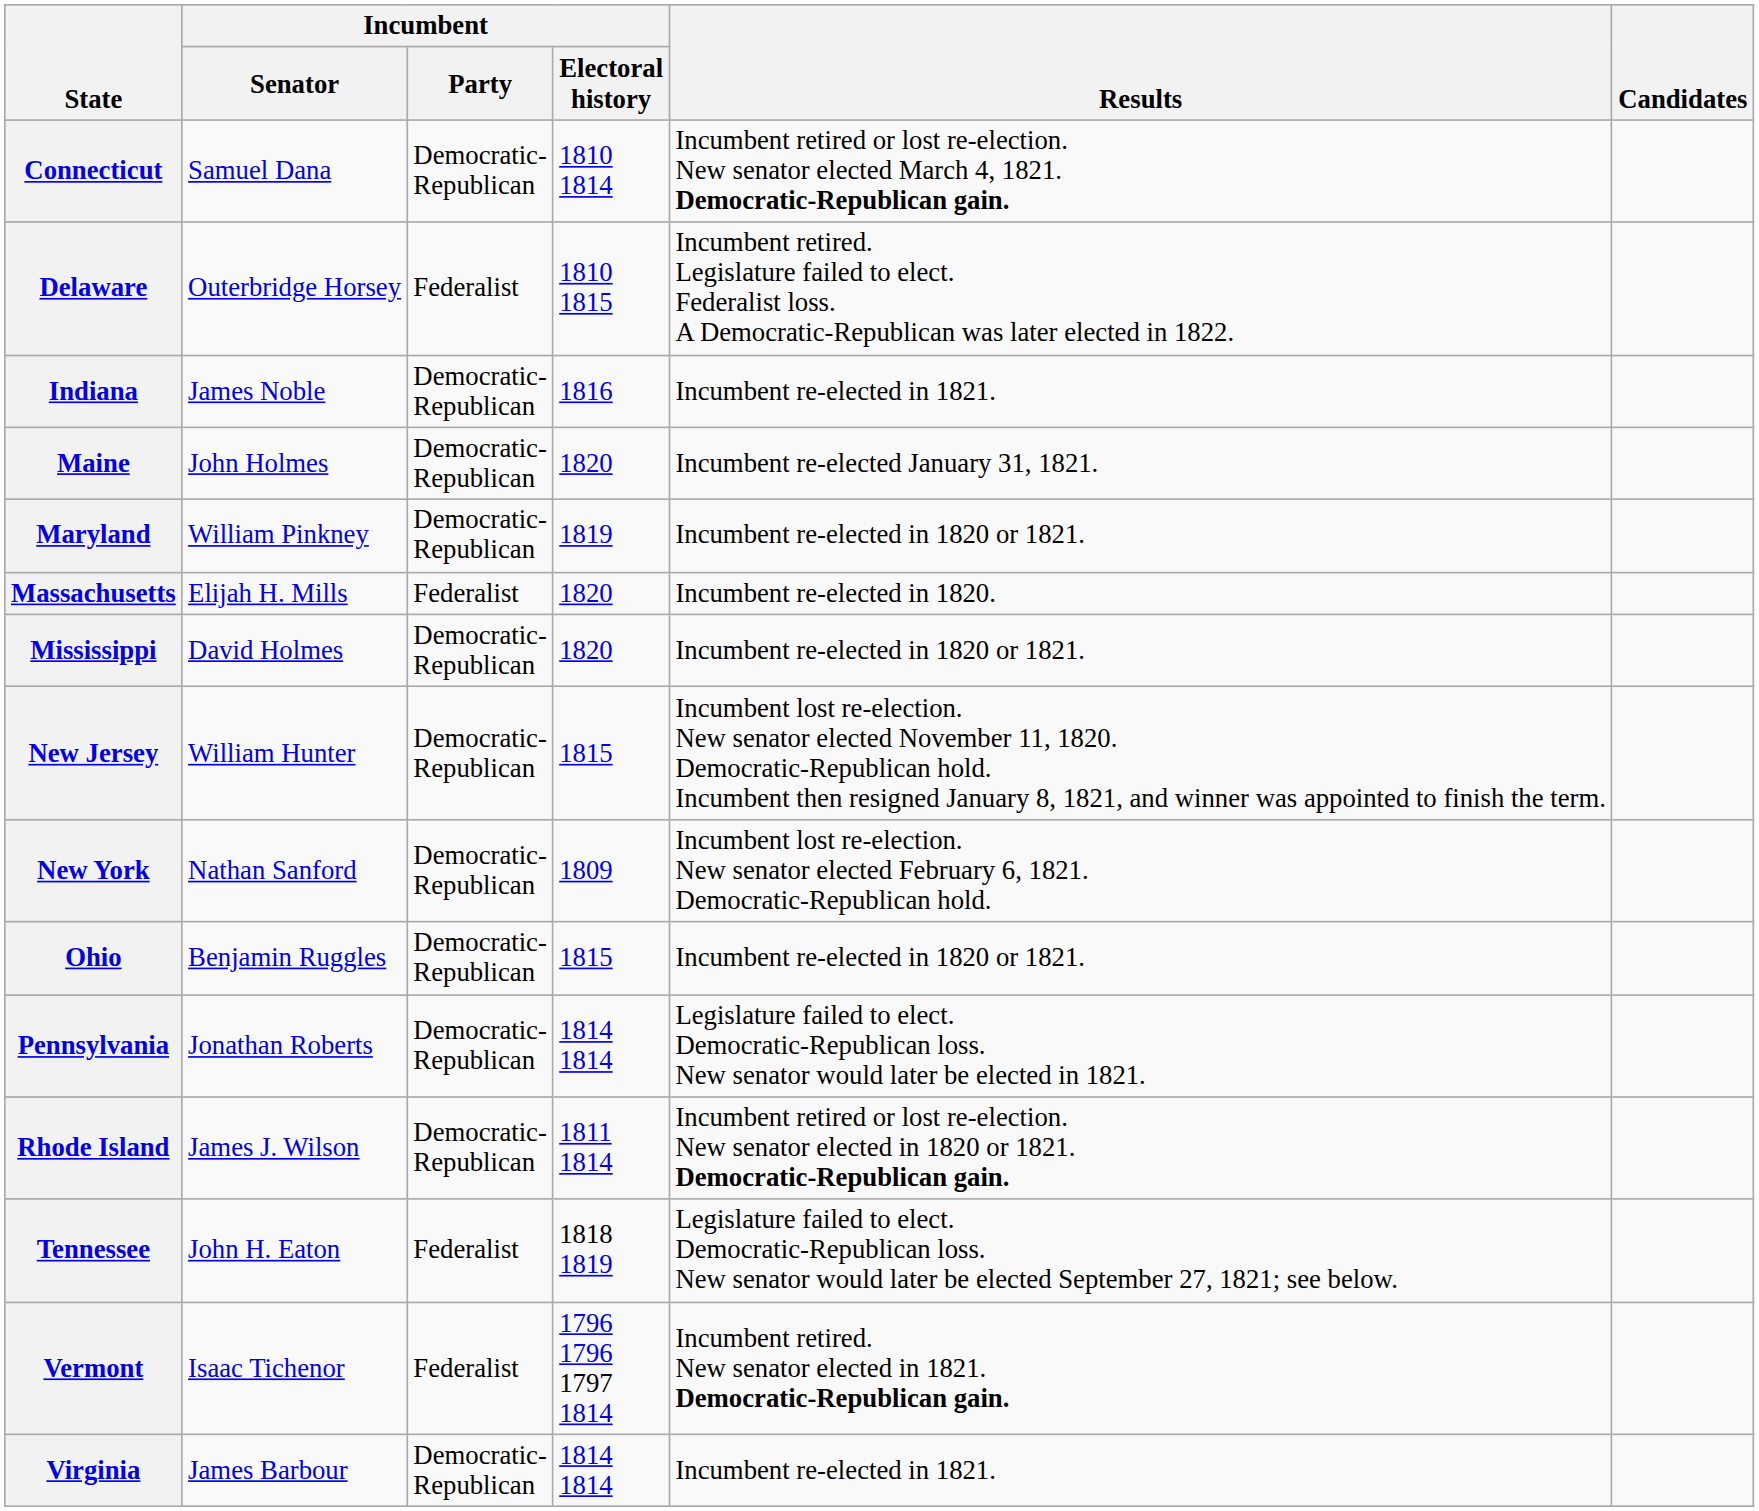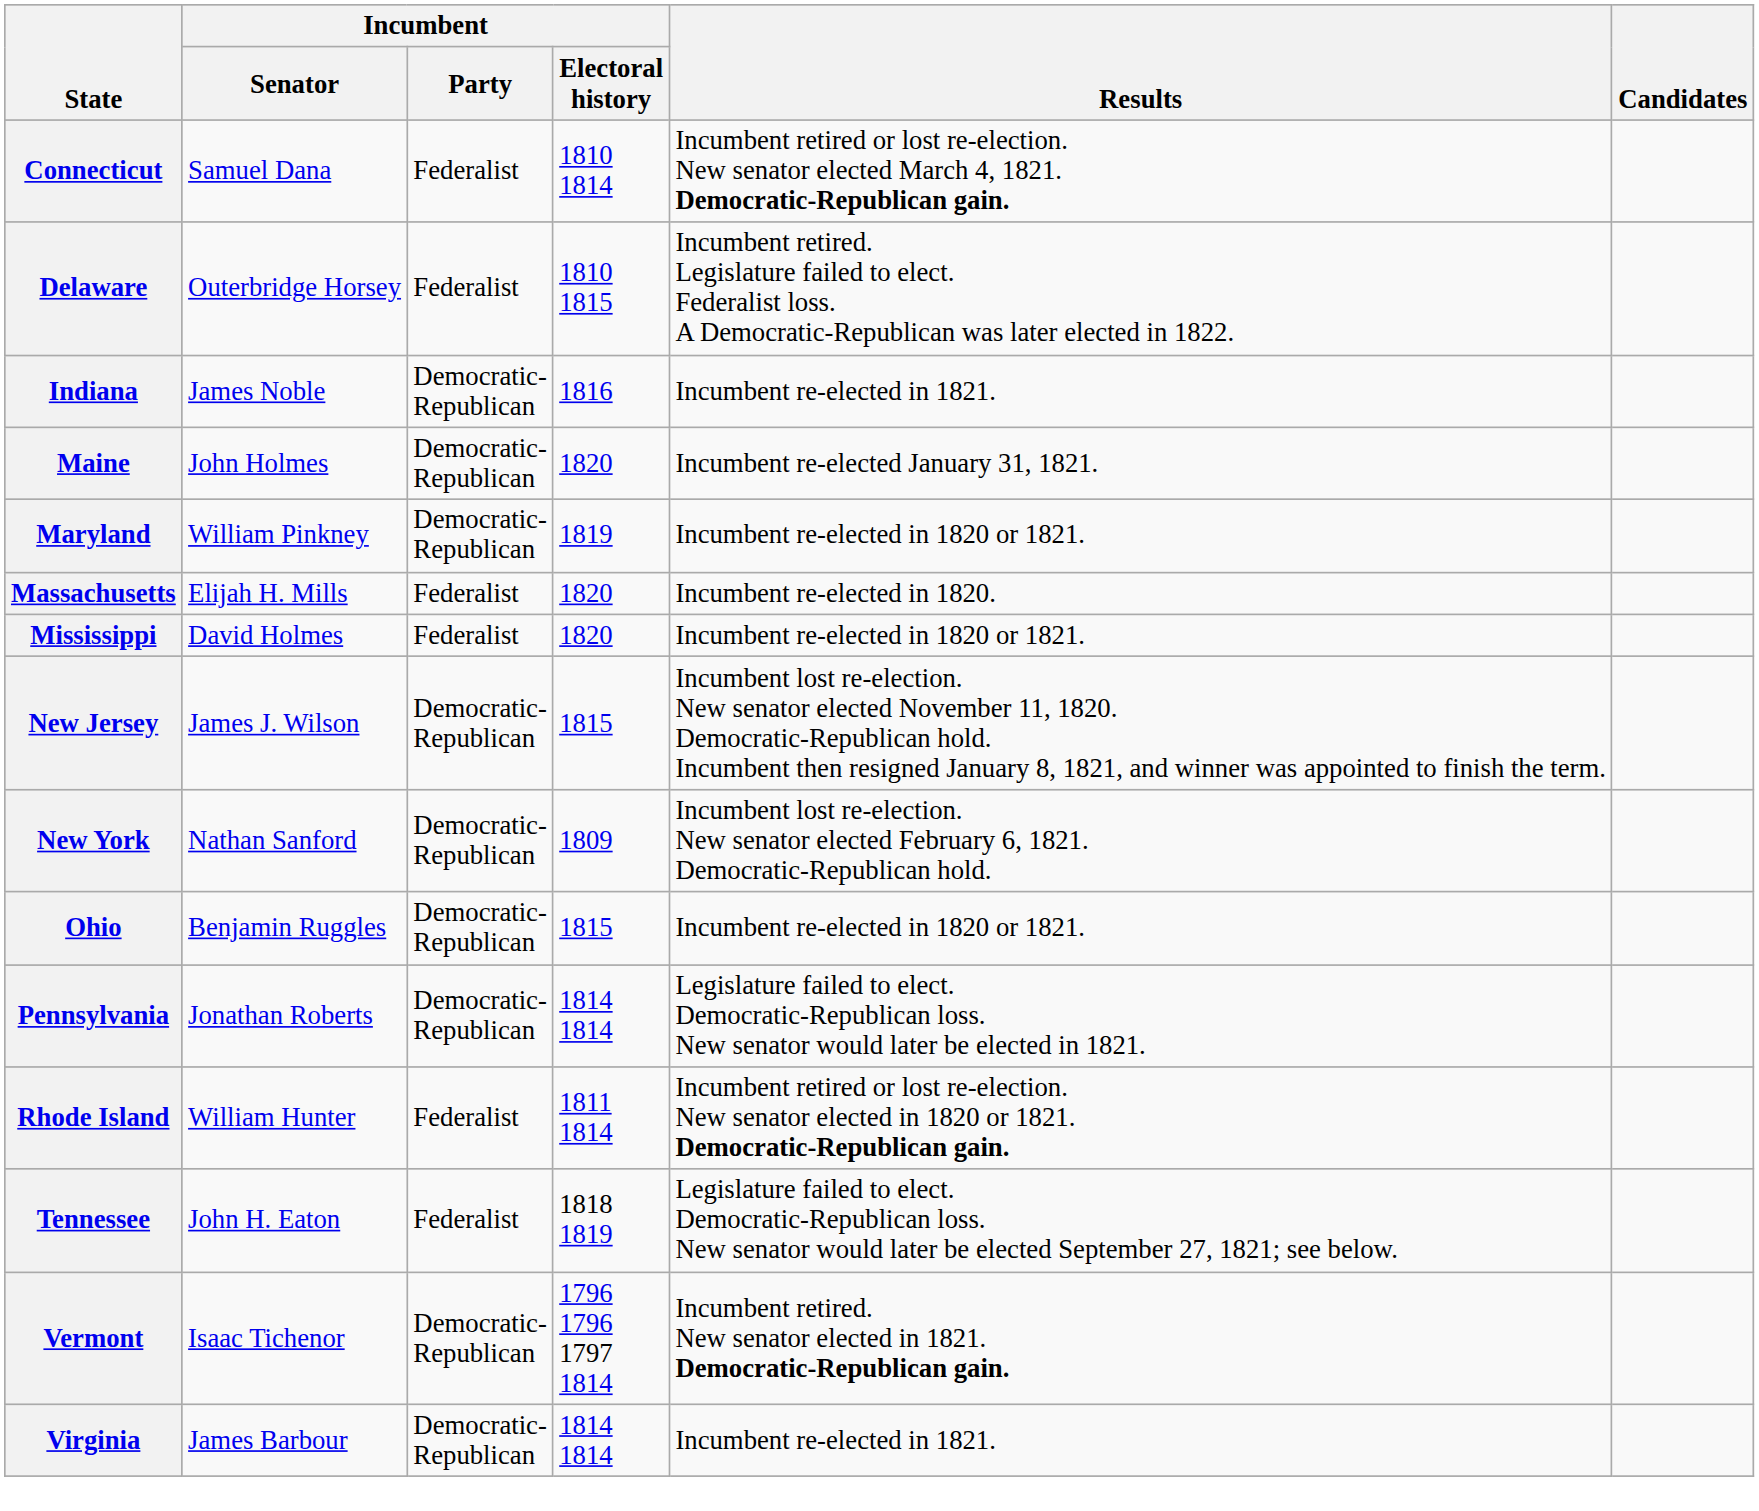Connecticut | Incumbent / Party: Democratic- Republican -> Federalist
Mississippi | Incumbent / Party: Democratic- Republican -> Federalist
New Jersey | Incumbent / Senator: William Hunter -> James J. Wilson
Rhode Island | Incumbent / Senator: James J. Wilson -> William Hunter
Rhode Island | Incumbent / Party: Democratic- Republican -> Federalist
Vermont | Incumbent / Party: Federalist -> Democratic- Republican
